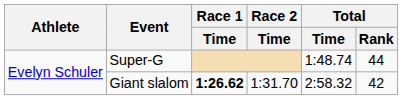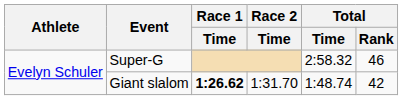Super-G | Total / Time: 1:48.74 -> 2:58.32
Super-G | Total / Rank: 44 -> 46
Giant slalom | Total / Time: 2:58.32 -> 1:48.74
